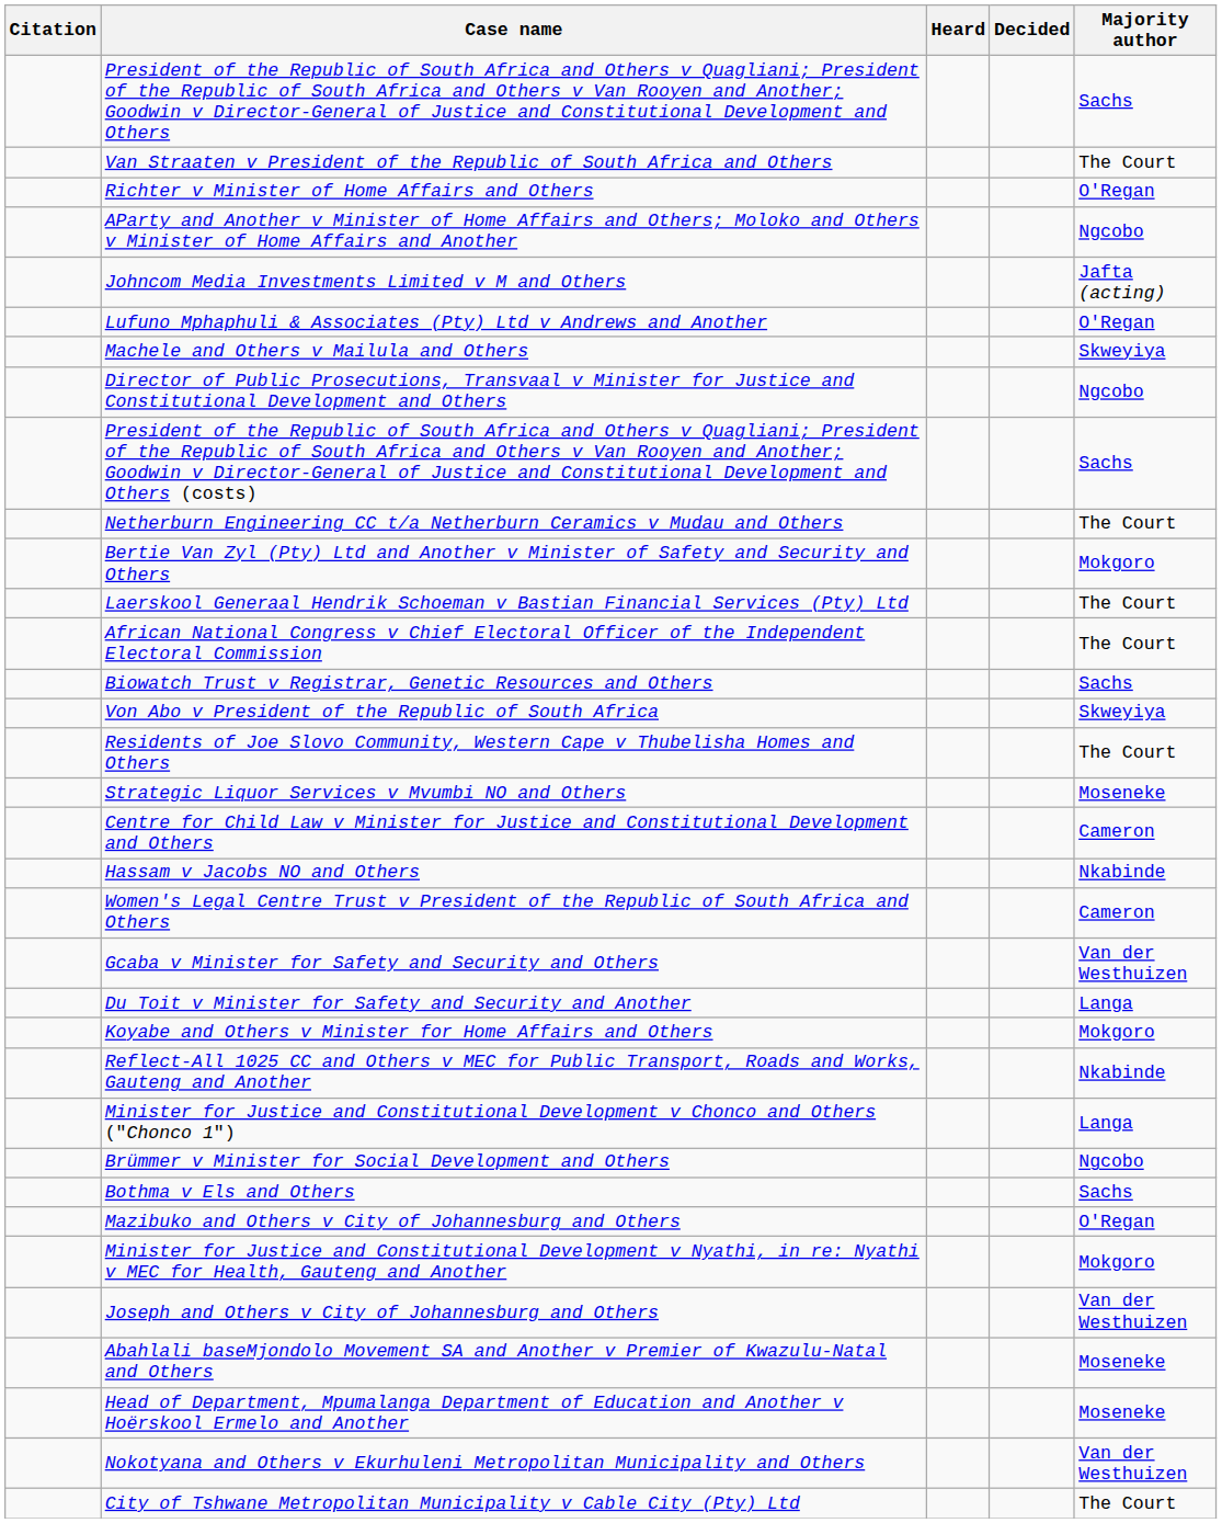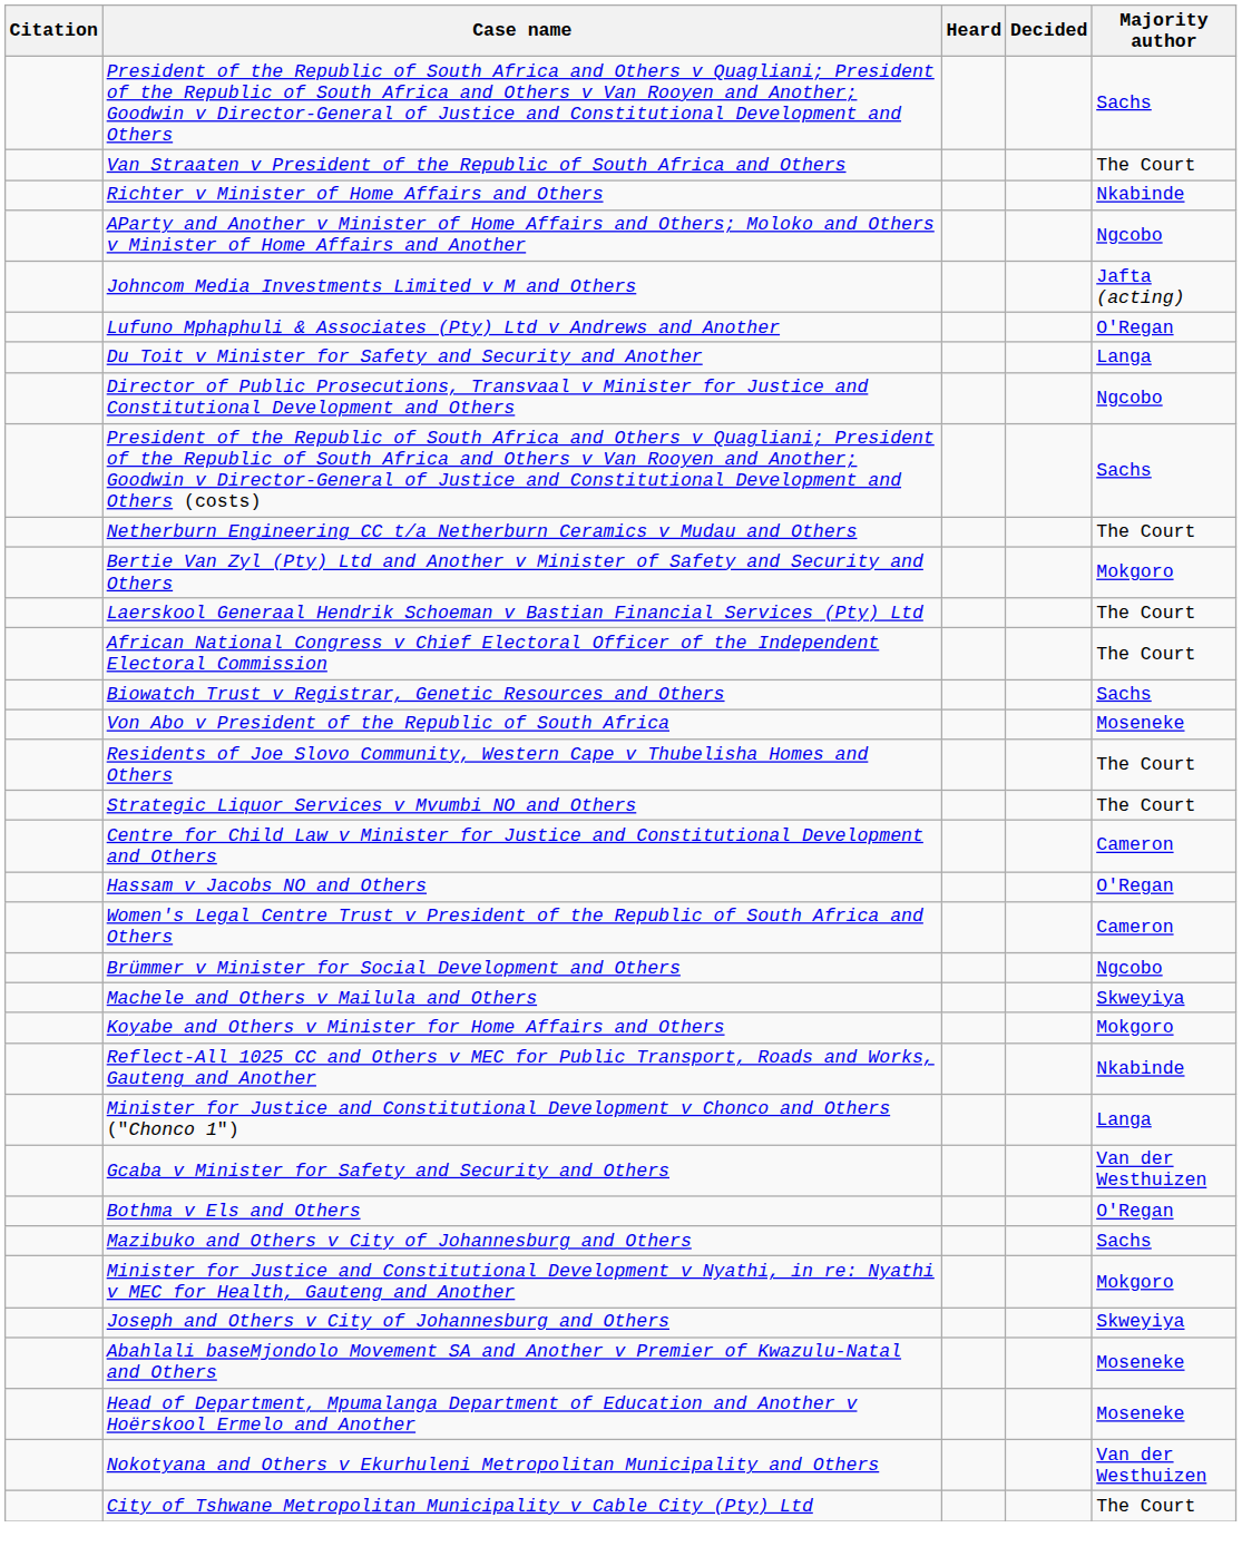Richter v Minister of Home Affairs and Others | Majority author: O'Regan -> Nkabinde
rows swapped: Machele and Others v Mailula and Others <-> Du Toit v Minister for Safety and Security and Another
Von Abo v President of the Republic of South Africa | Majority author: Skweyiya -> Moseneke
Strategic Liquor Services v Mvumbi NO and Others | Majority author: Moseneke -> The Court
Hassam v Jacobs NO and Others | Majority author: Nkabinde -> O'Regan
rows swapped: Brümmer v Minister for Social Development and Others <-> Gcaba v Minister for Safety and Security and Others
Bothma v Els and Others | Majority author: Sachs -> O'Regan
Mazibuko and Others v City of Johannesburg and Others | Majority author: O'Regan -> Sachs
Joseph and Others v City of Johannesburg and Others | Majority author: Van der Westhuizen -> Skweyiya
